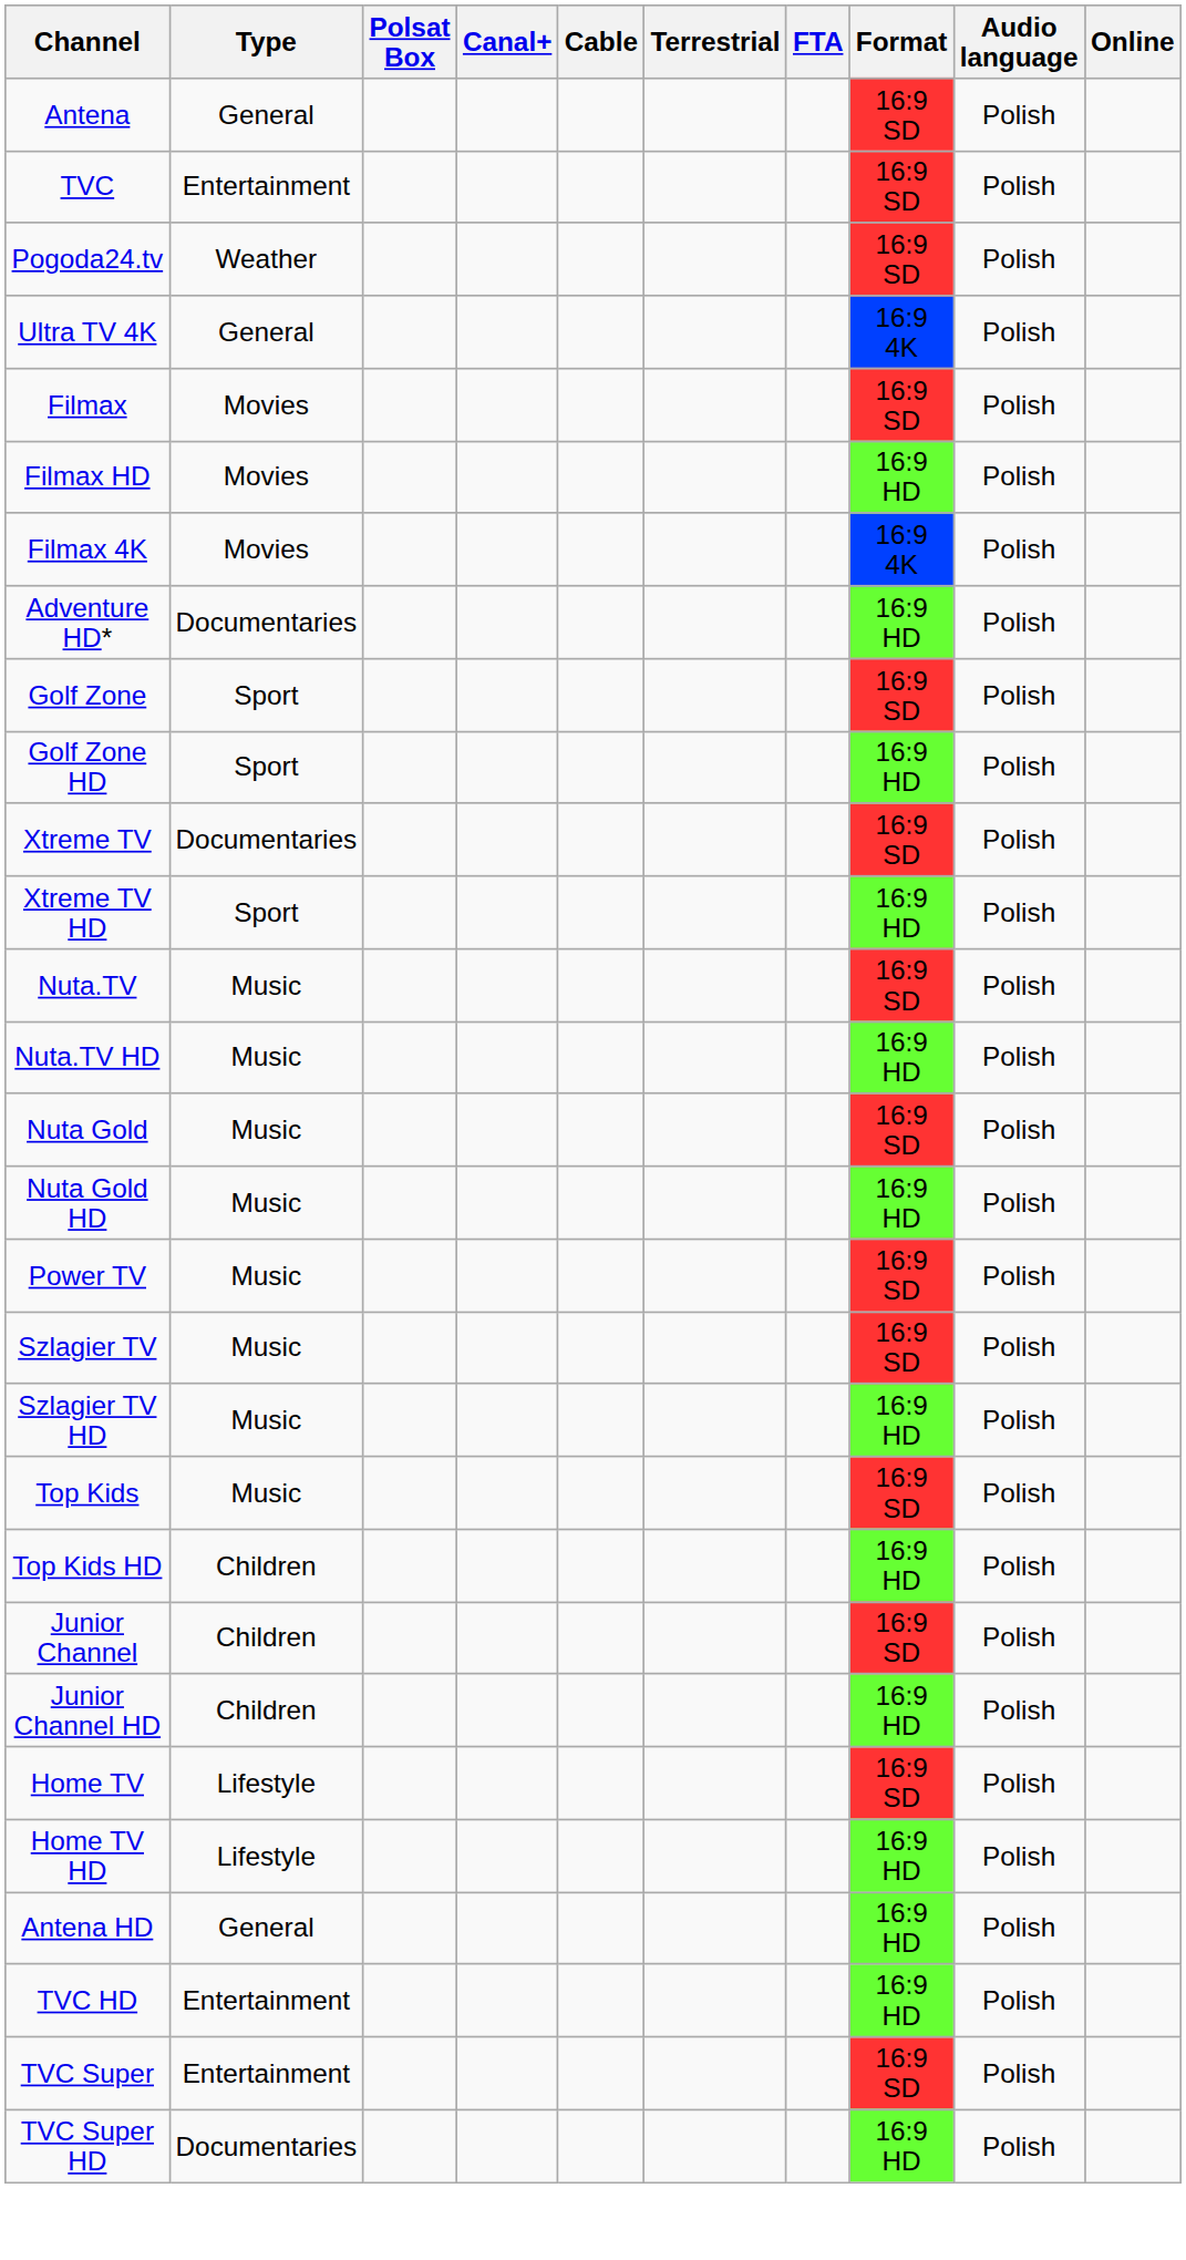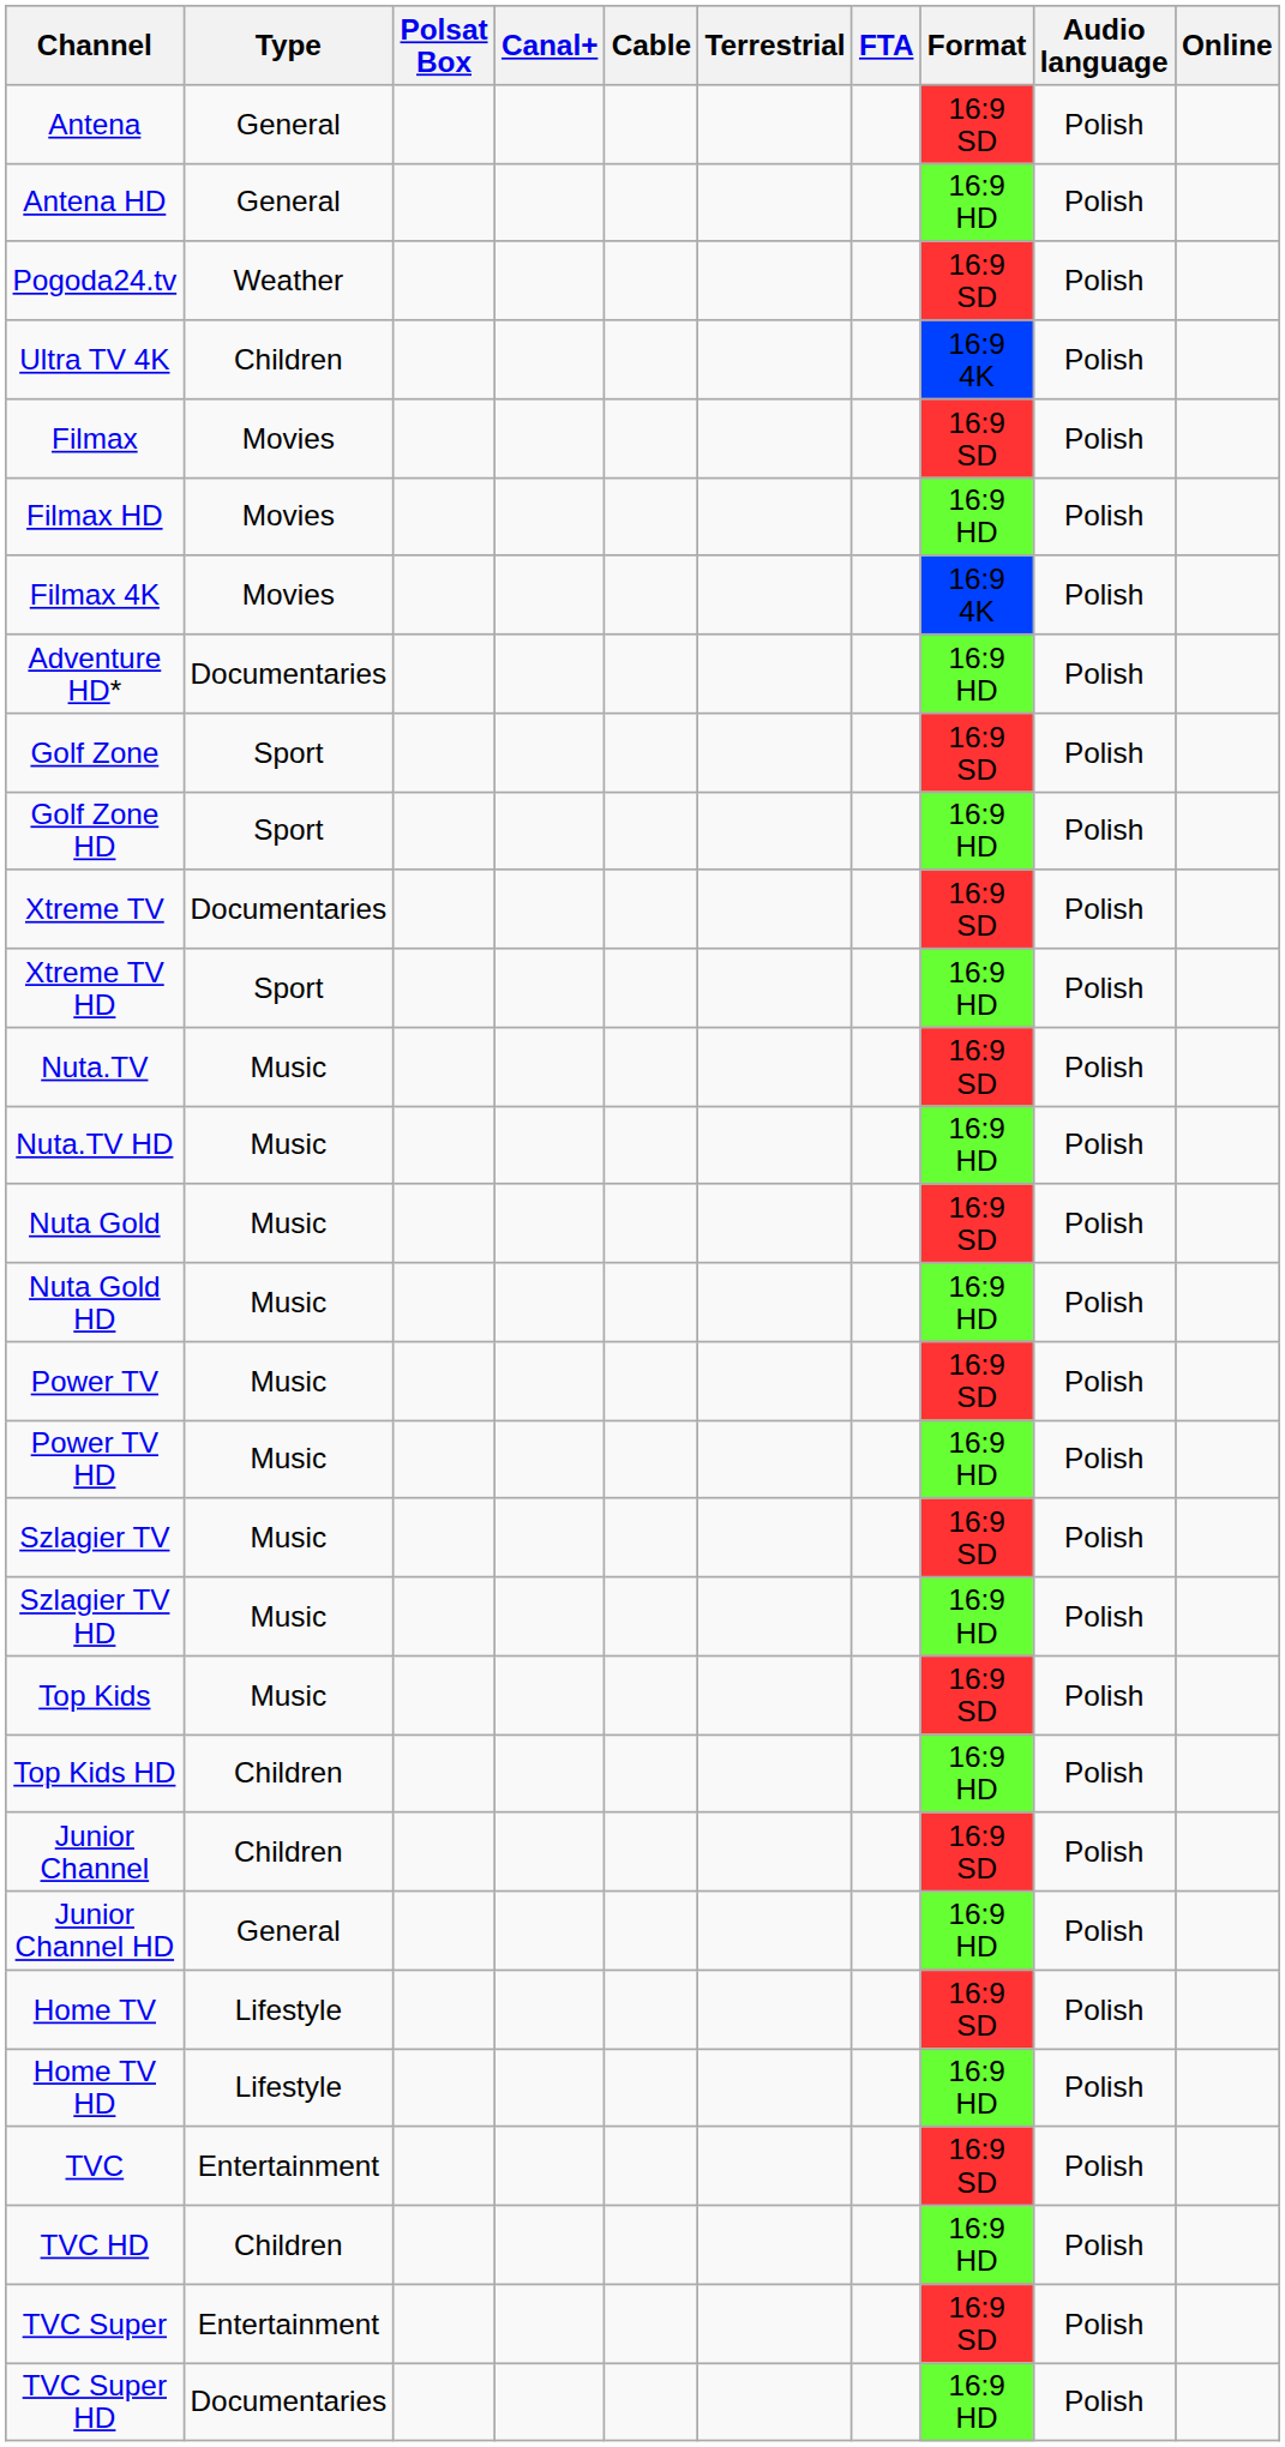rows swapped: Antena HD <-> TVC
Ultra TV 4K | Type: General -> Children
+ row: Power TV HD | Music | 16:9 HD | Polish
Junior Channel HD | Type: Children -> General
TVC HD | Type: Entertainment -> Children
